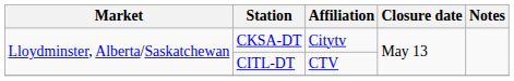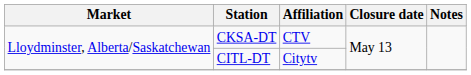CKSA-DT | Affiliation: Citytv -> CTV
CITL-DT | Affiliation: CTV -> Citytv
